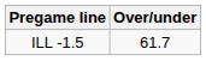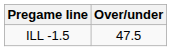ILL -1.5 | Over/under: 61.7 -> 47.5
